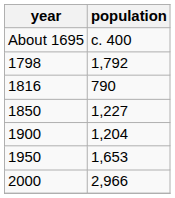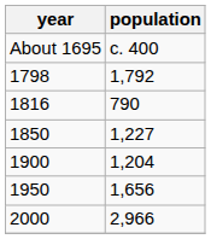1950 | population: 1,653 -> 1,656
